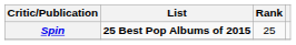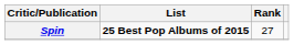Spin | Rank: 25 -> 27
